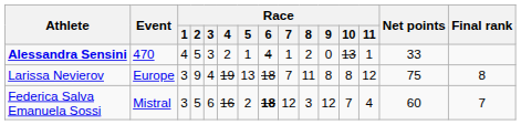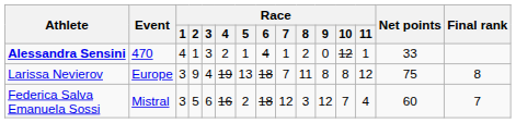Alessandra Sensini | Race / 2: 5 -> 1
Alessandra Sensini | Race / 10: 13 -> 12
Federica Salva Emanuela Sossi | Race / 6: bold -> normal
